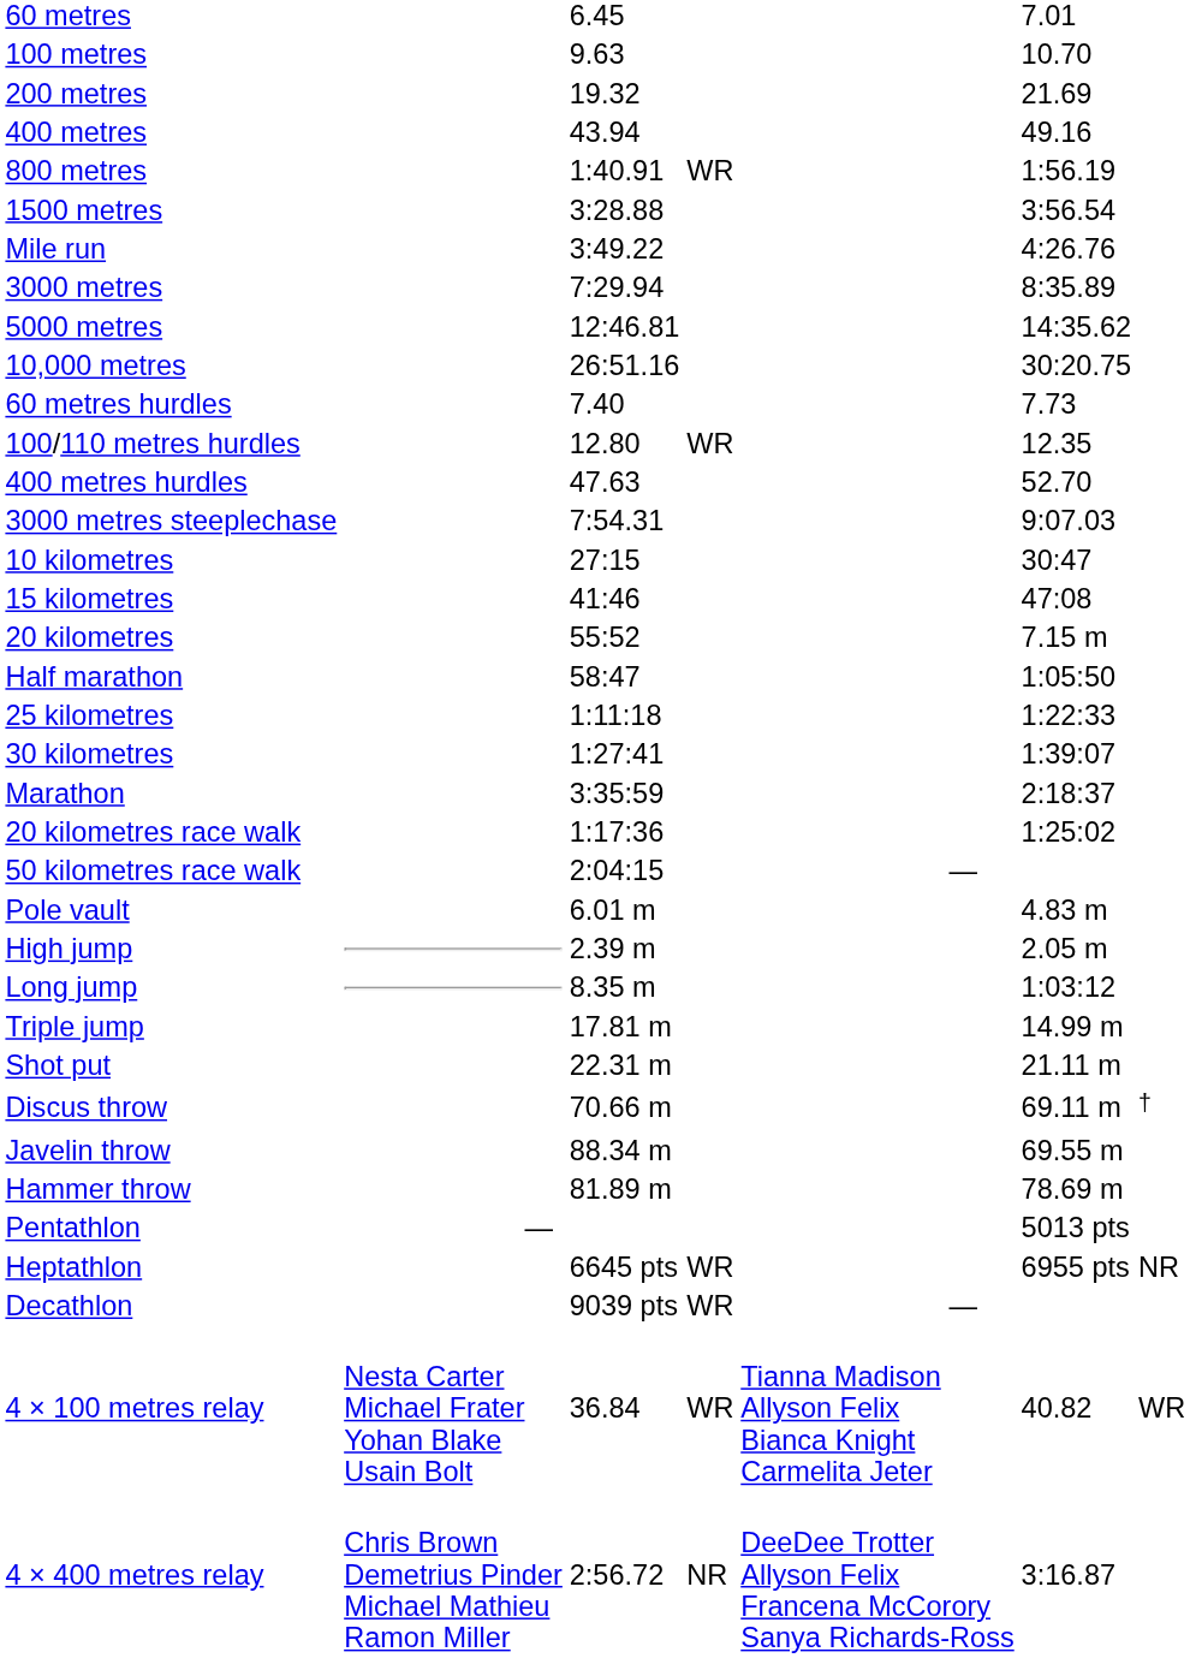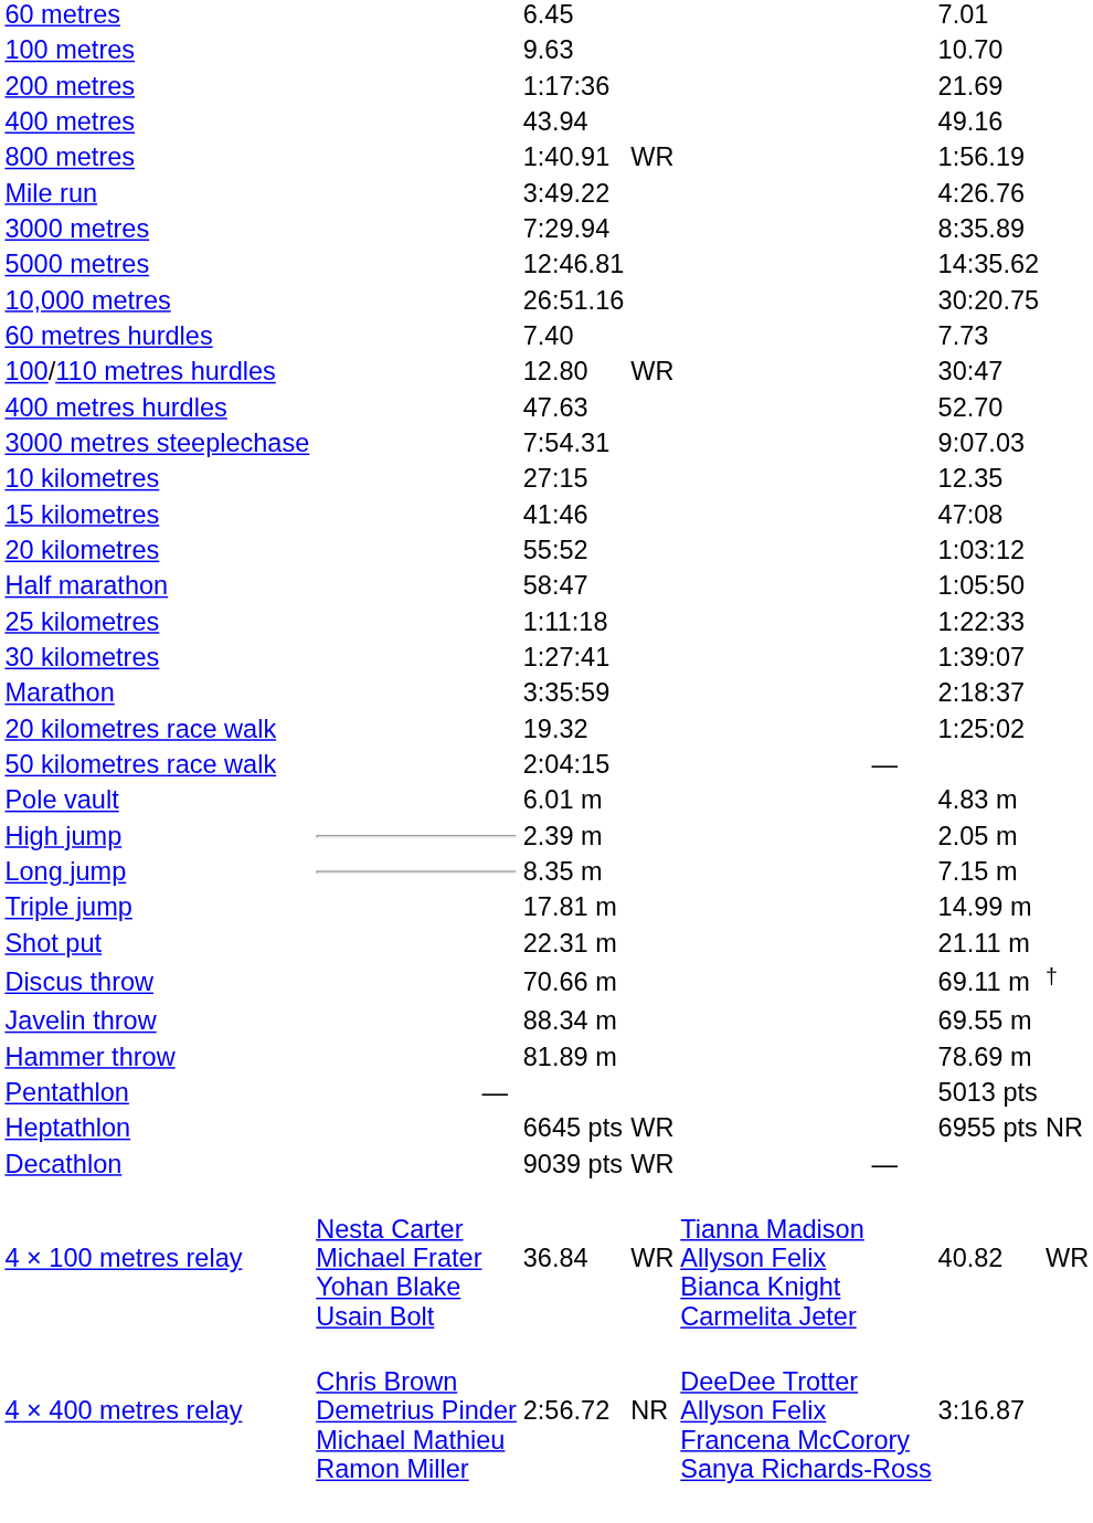200 metres | column 3: 19.32 -> 1:17:36
- row: 1500 metres | 3:28.88 | 3:56.54
100/110 metres hurdles | column 6: 12.35 -> 30:47
10 kilometres | column 6: 30:47 -> 12.35
20 kilometres | column 6: 7.15 m -> 1:03:12
20 kilometres race walk | column 3: 1:17:36 -> 19.32
Long jump | column 6: 1:03:12 -> 7.15 m
